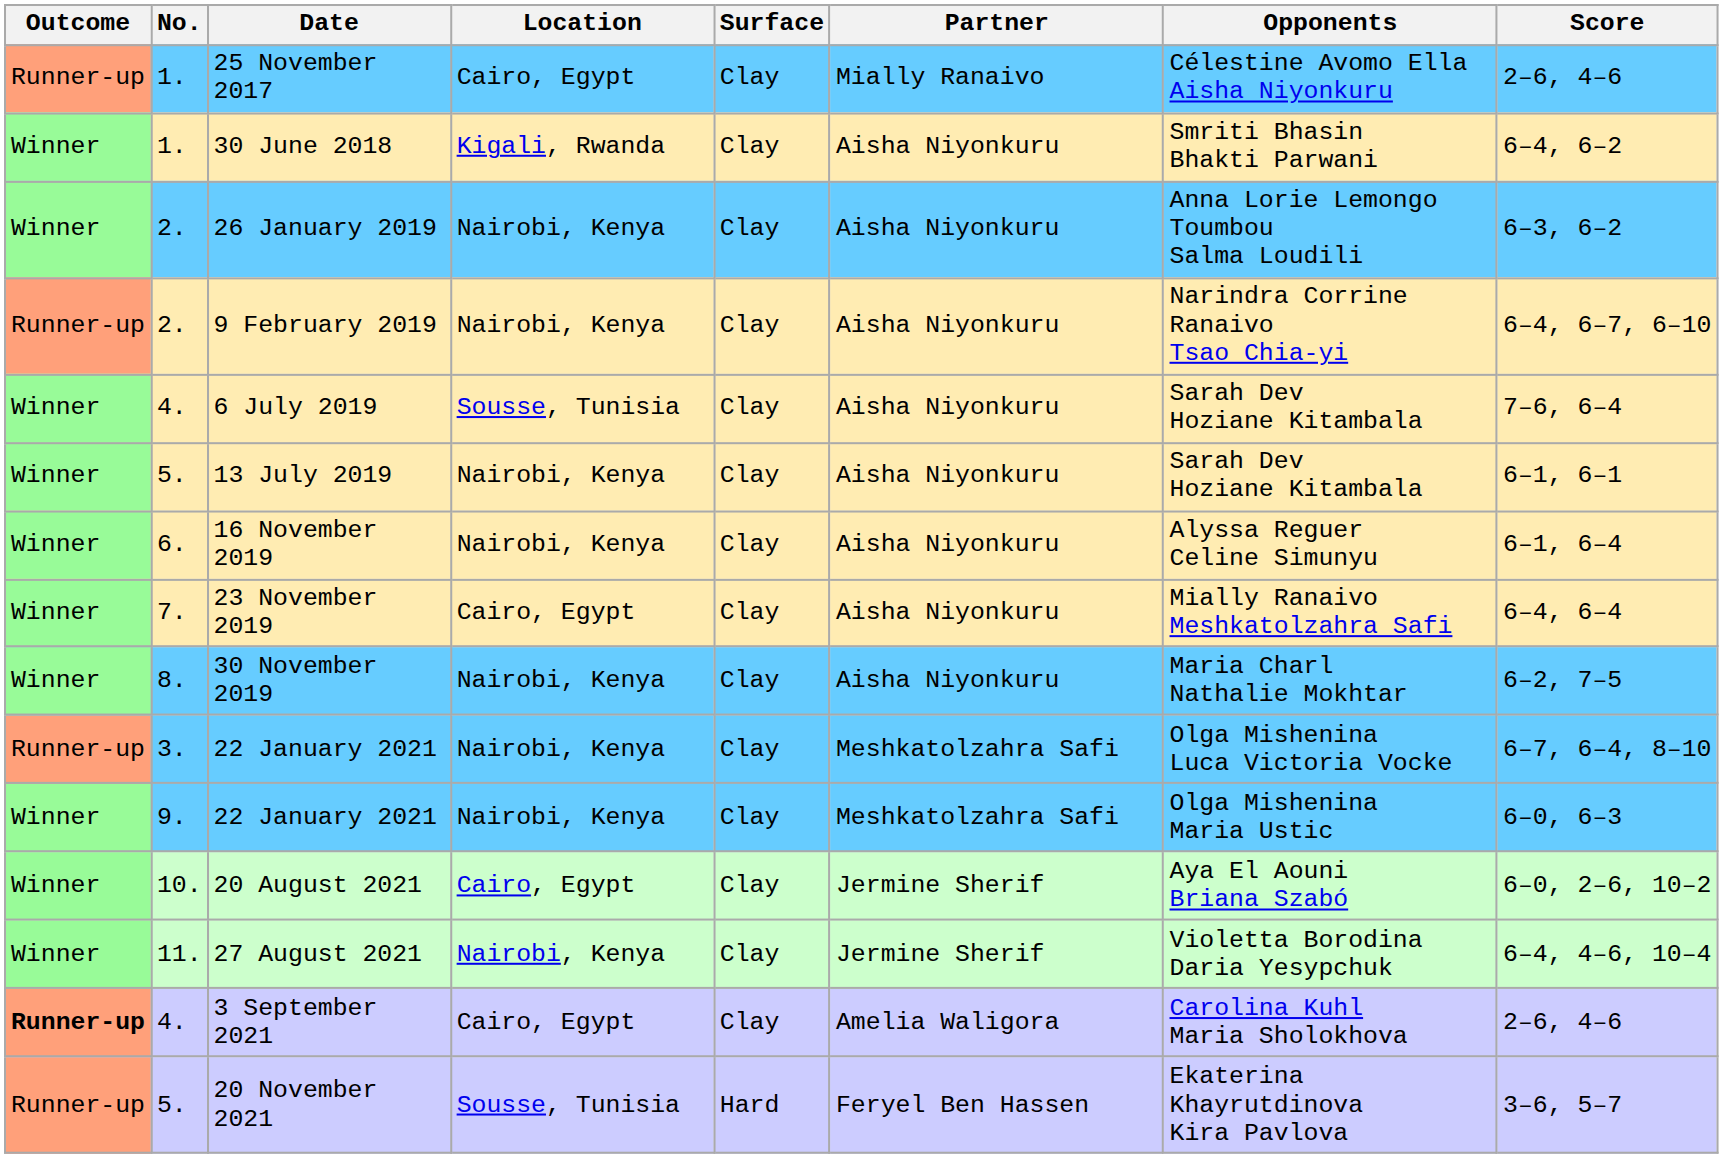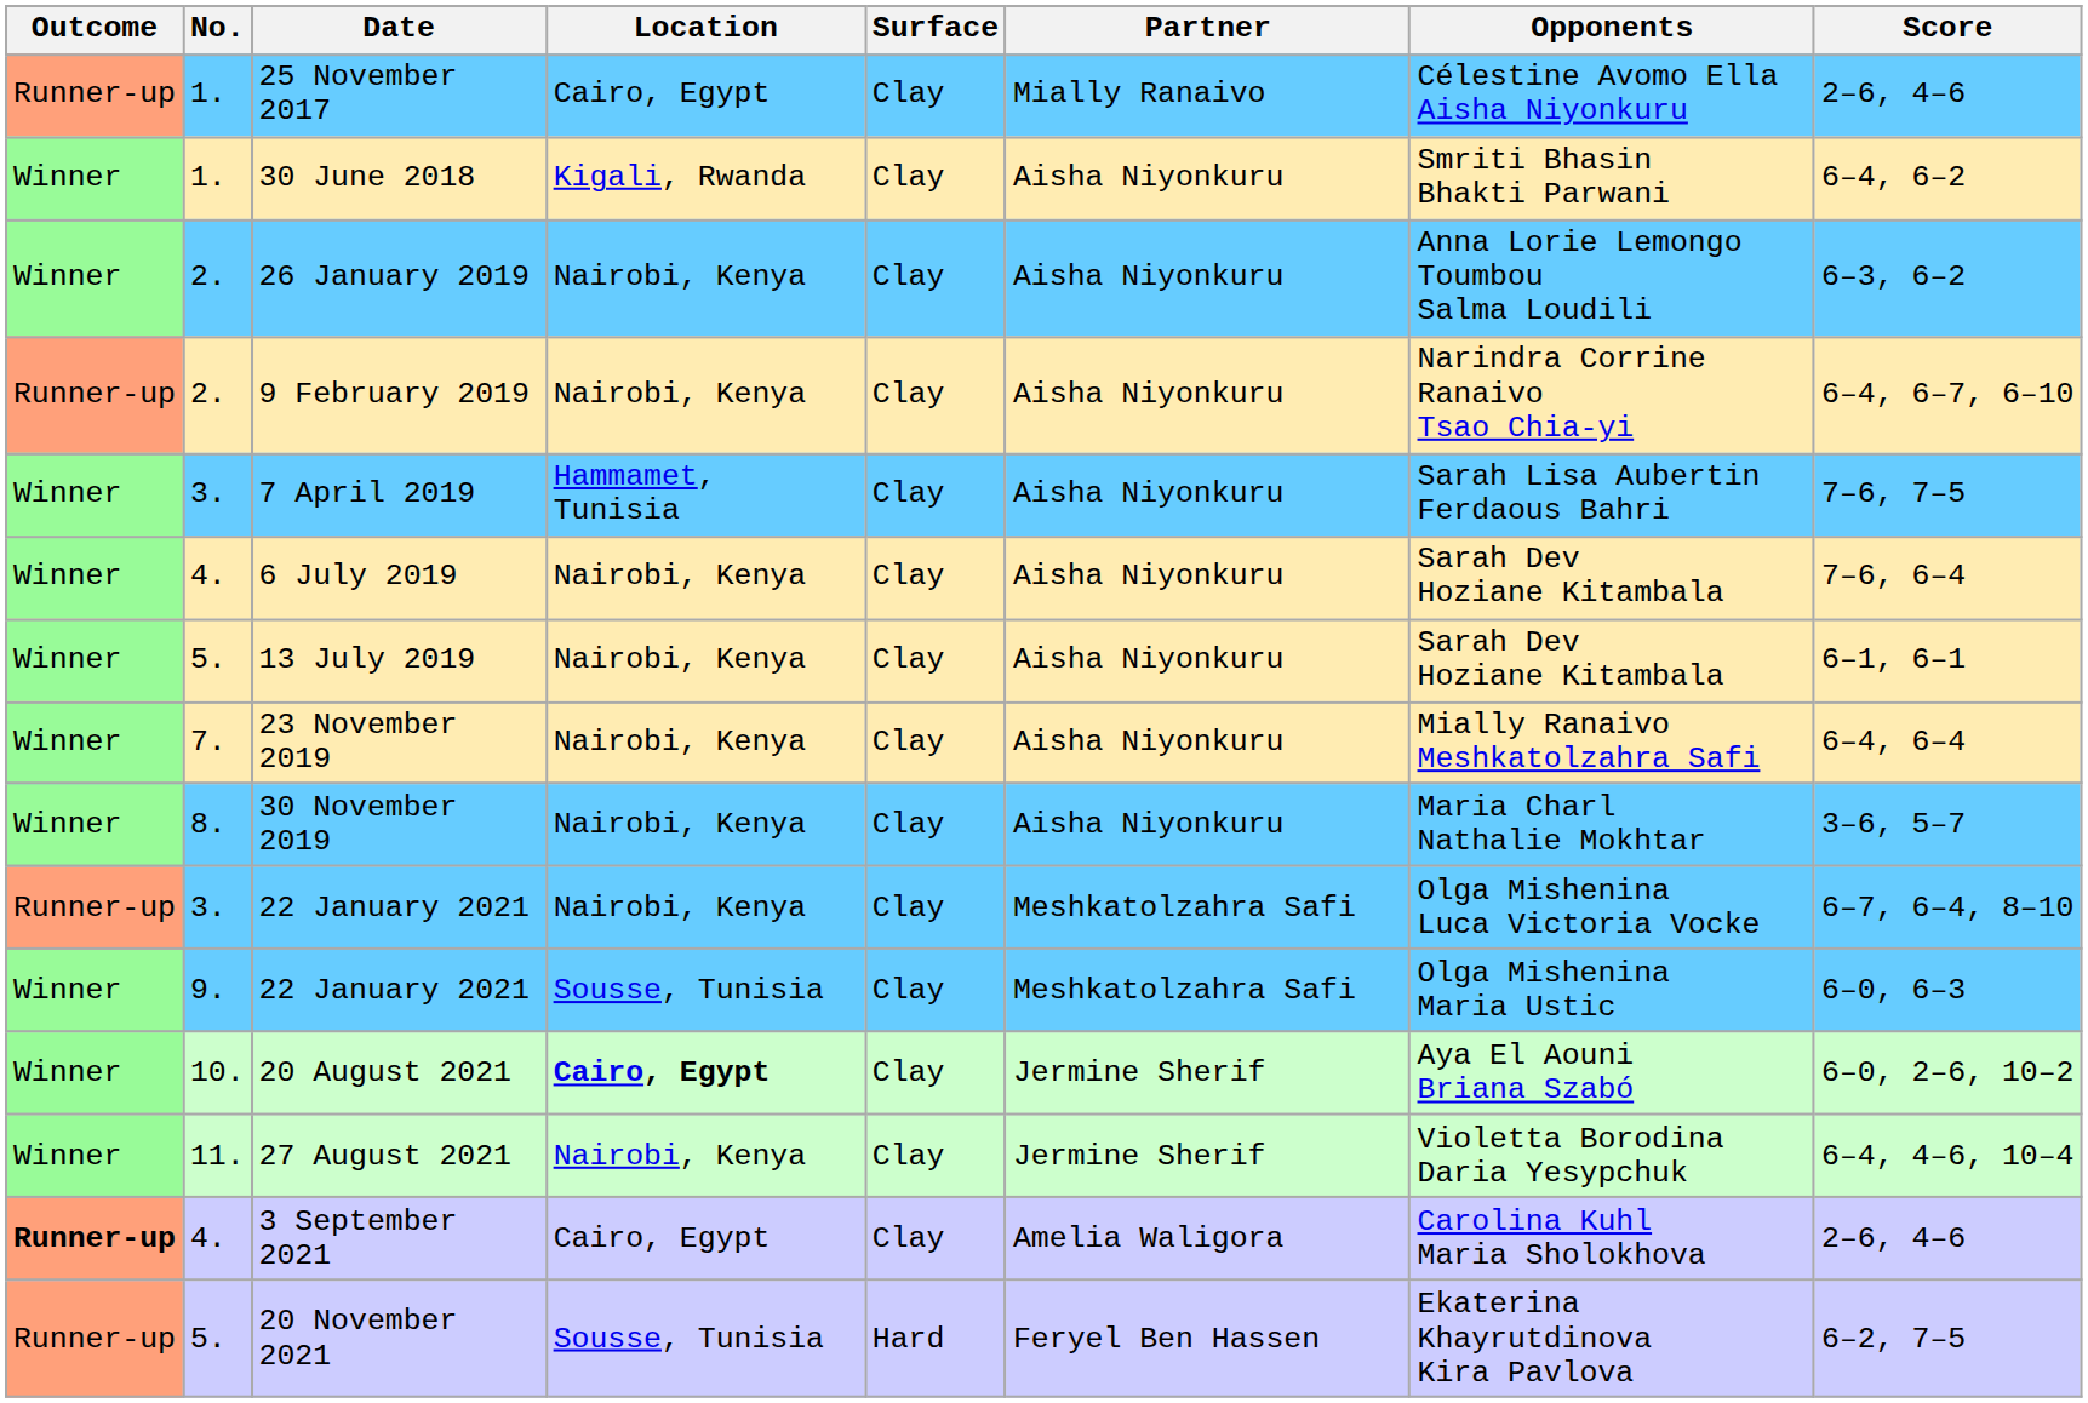+ row: Winner | 3. | 7 April 2019 | Hammamet, Tunisia | Clay | Aisha Niyonkuru | Sarah Lisa Aubertin Ferdaous Bahri | 7–6, 7–5
6 July 2019 | Location: Sousse, Tunisia -> Nairobi, Kenya
- row: Winner | 6. | 16 November 2019 | Nairobi, Kenya | Clay | Aisha Niyonkuru | Alyssa Reguer Celine Simunyu | 6–1, 6–4
23 November 2019 | Location: Cairo, Egypt -> Nairobi, Kenya
30 November 2019 | Score: 6–2, 7–5 -> 3–6, 5–7
9. / 22 January 2021 | Location: Nairobi, Kenya -> Sousse, Tunisia
20 August 2021 | Location: normal -> bold
20 November 2021 | Score: 3–6, 5–7 -> 6–2, 7–5
